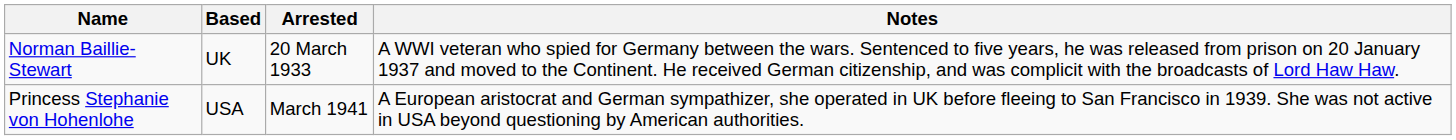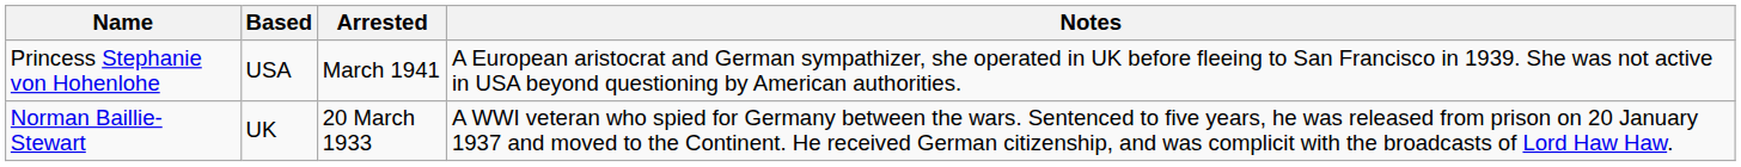rows swapped: Norman Baillie-Stewart <-> Princess Stephanie von Hohenlohe
